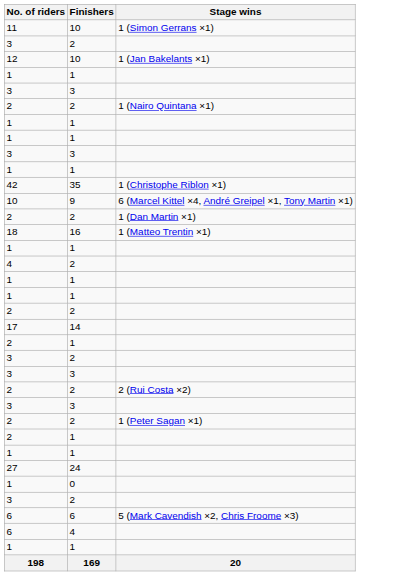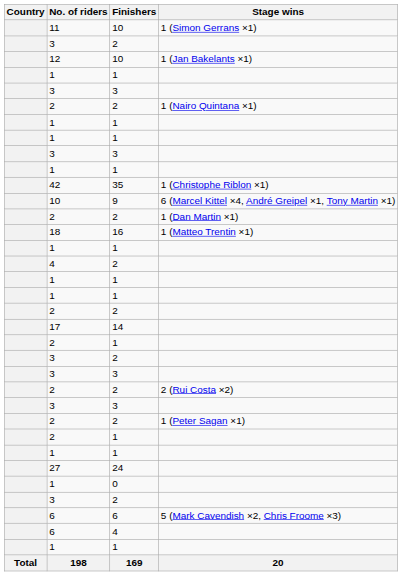+ column: Country | Total
